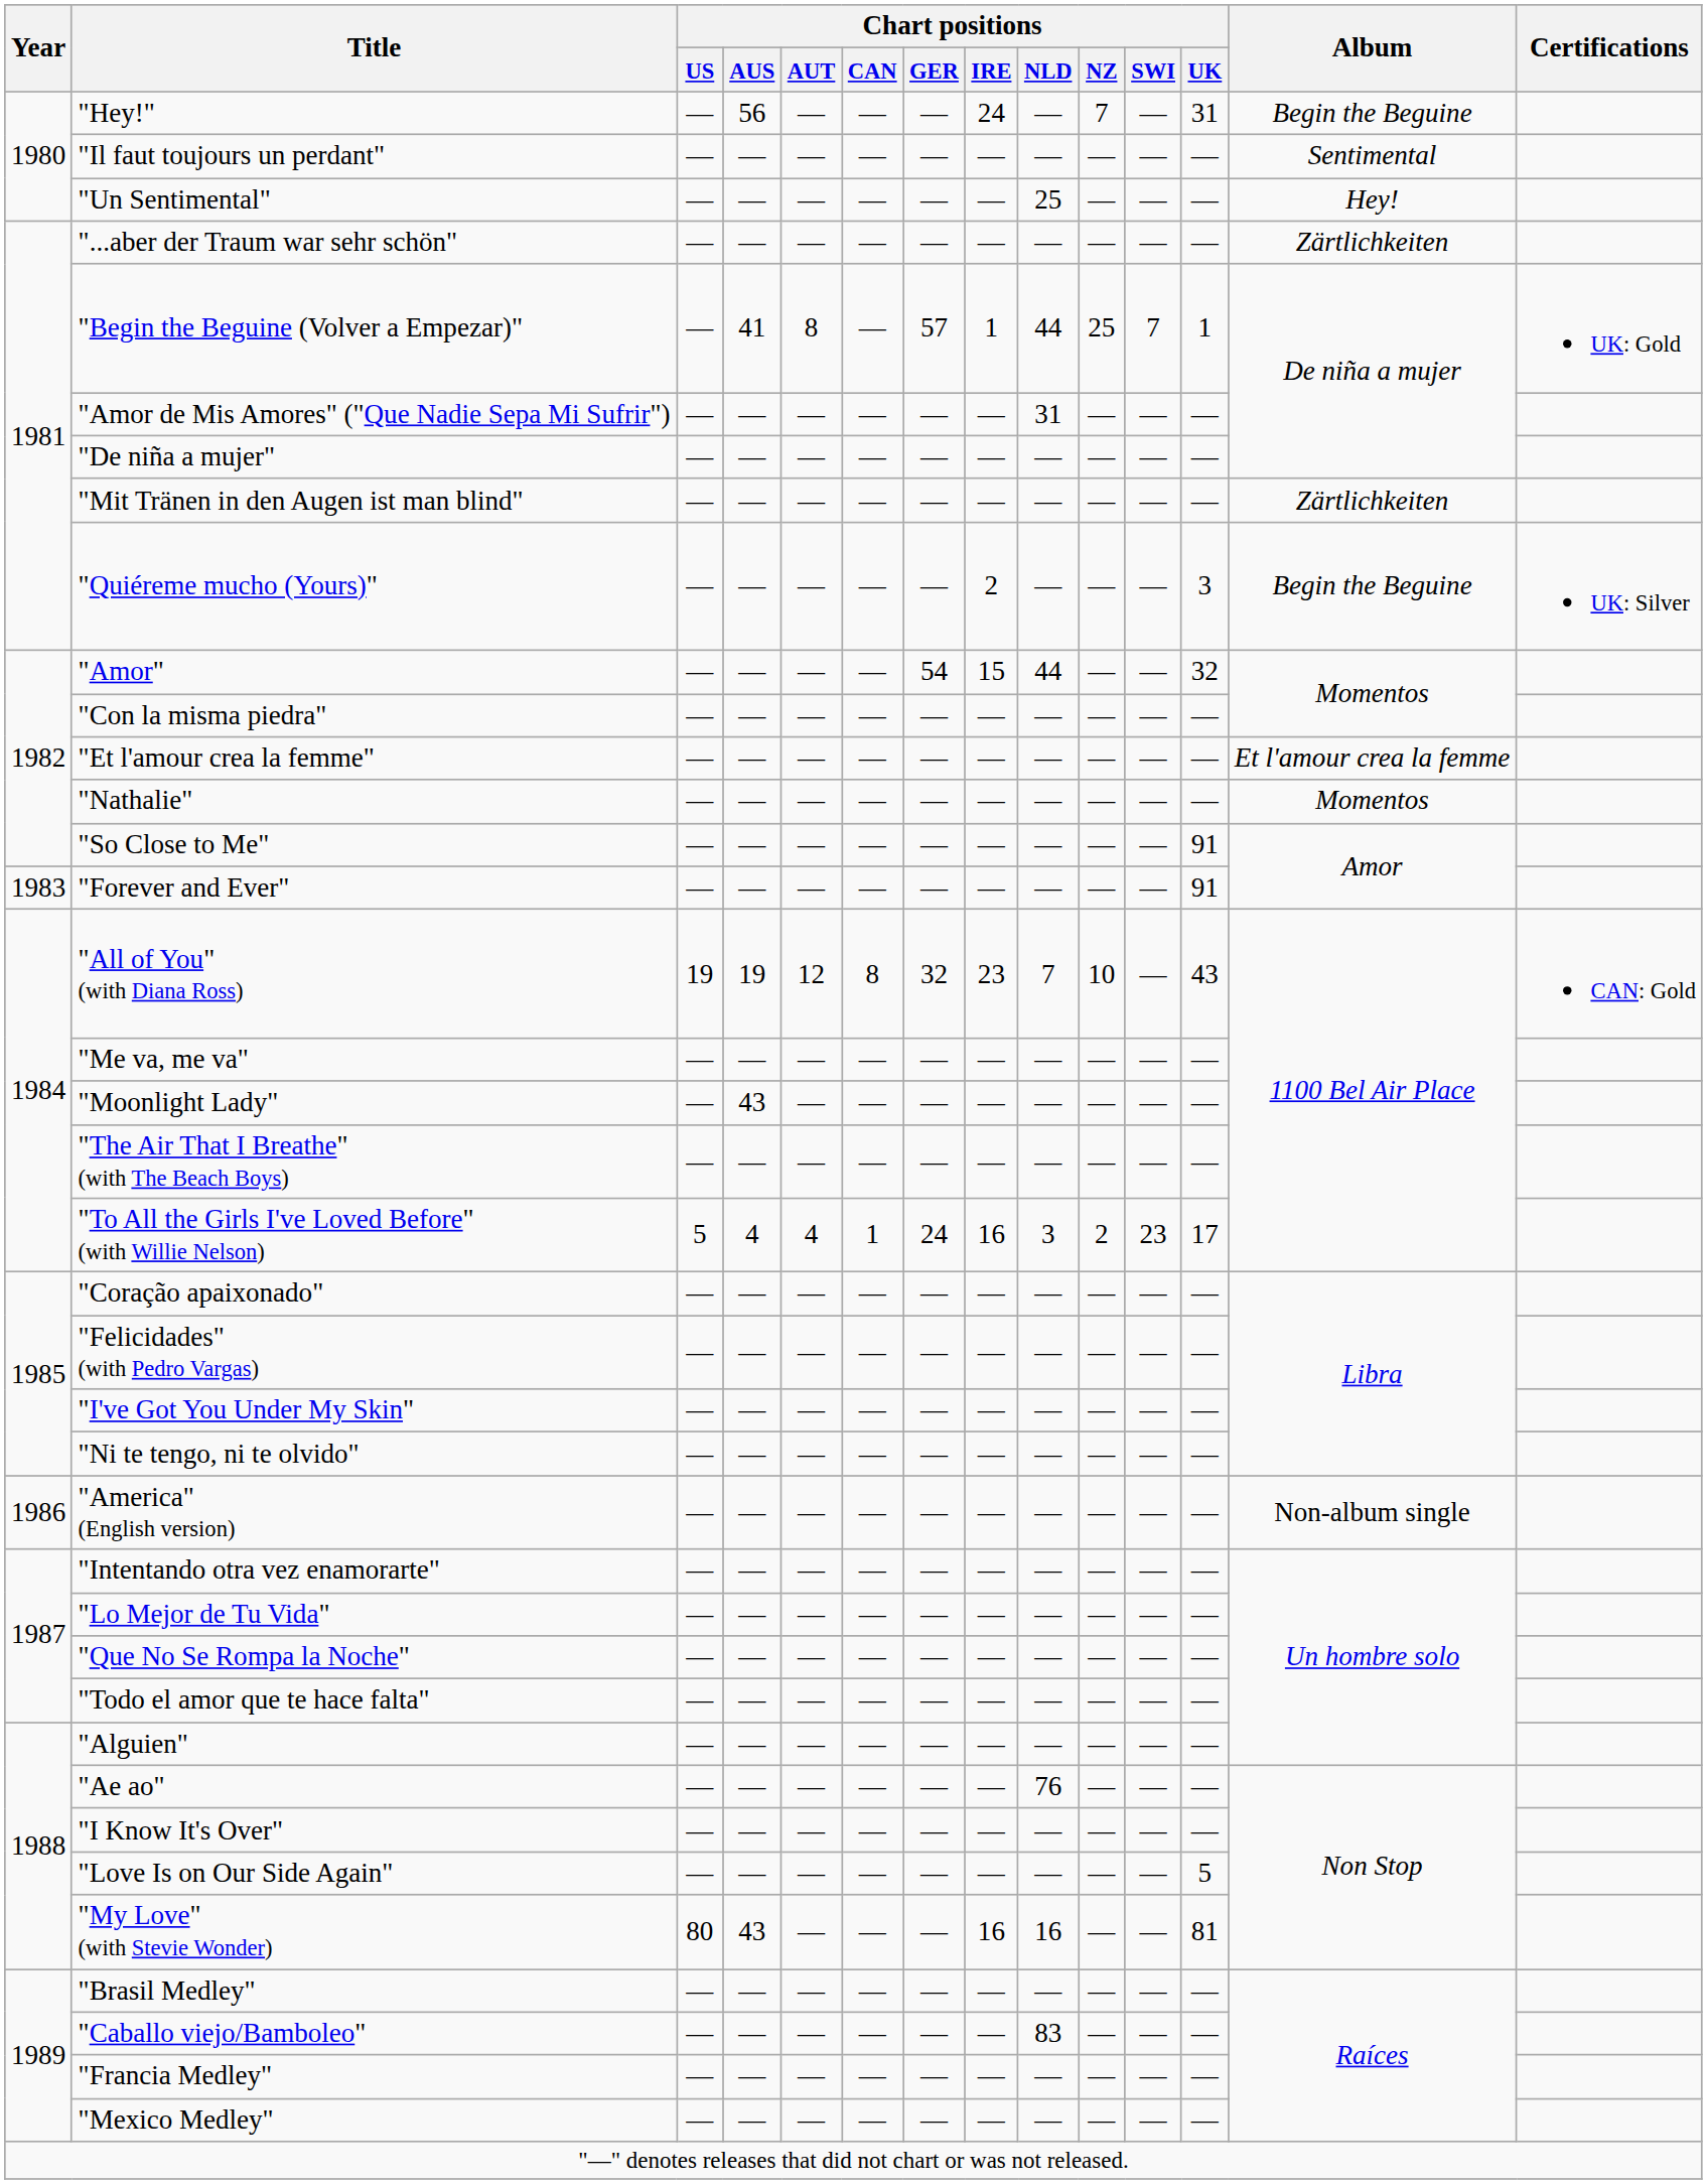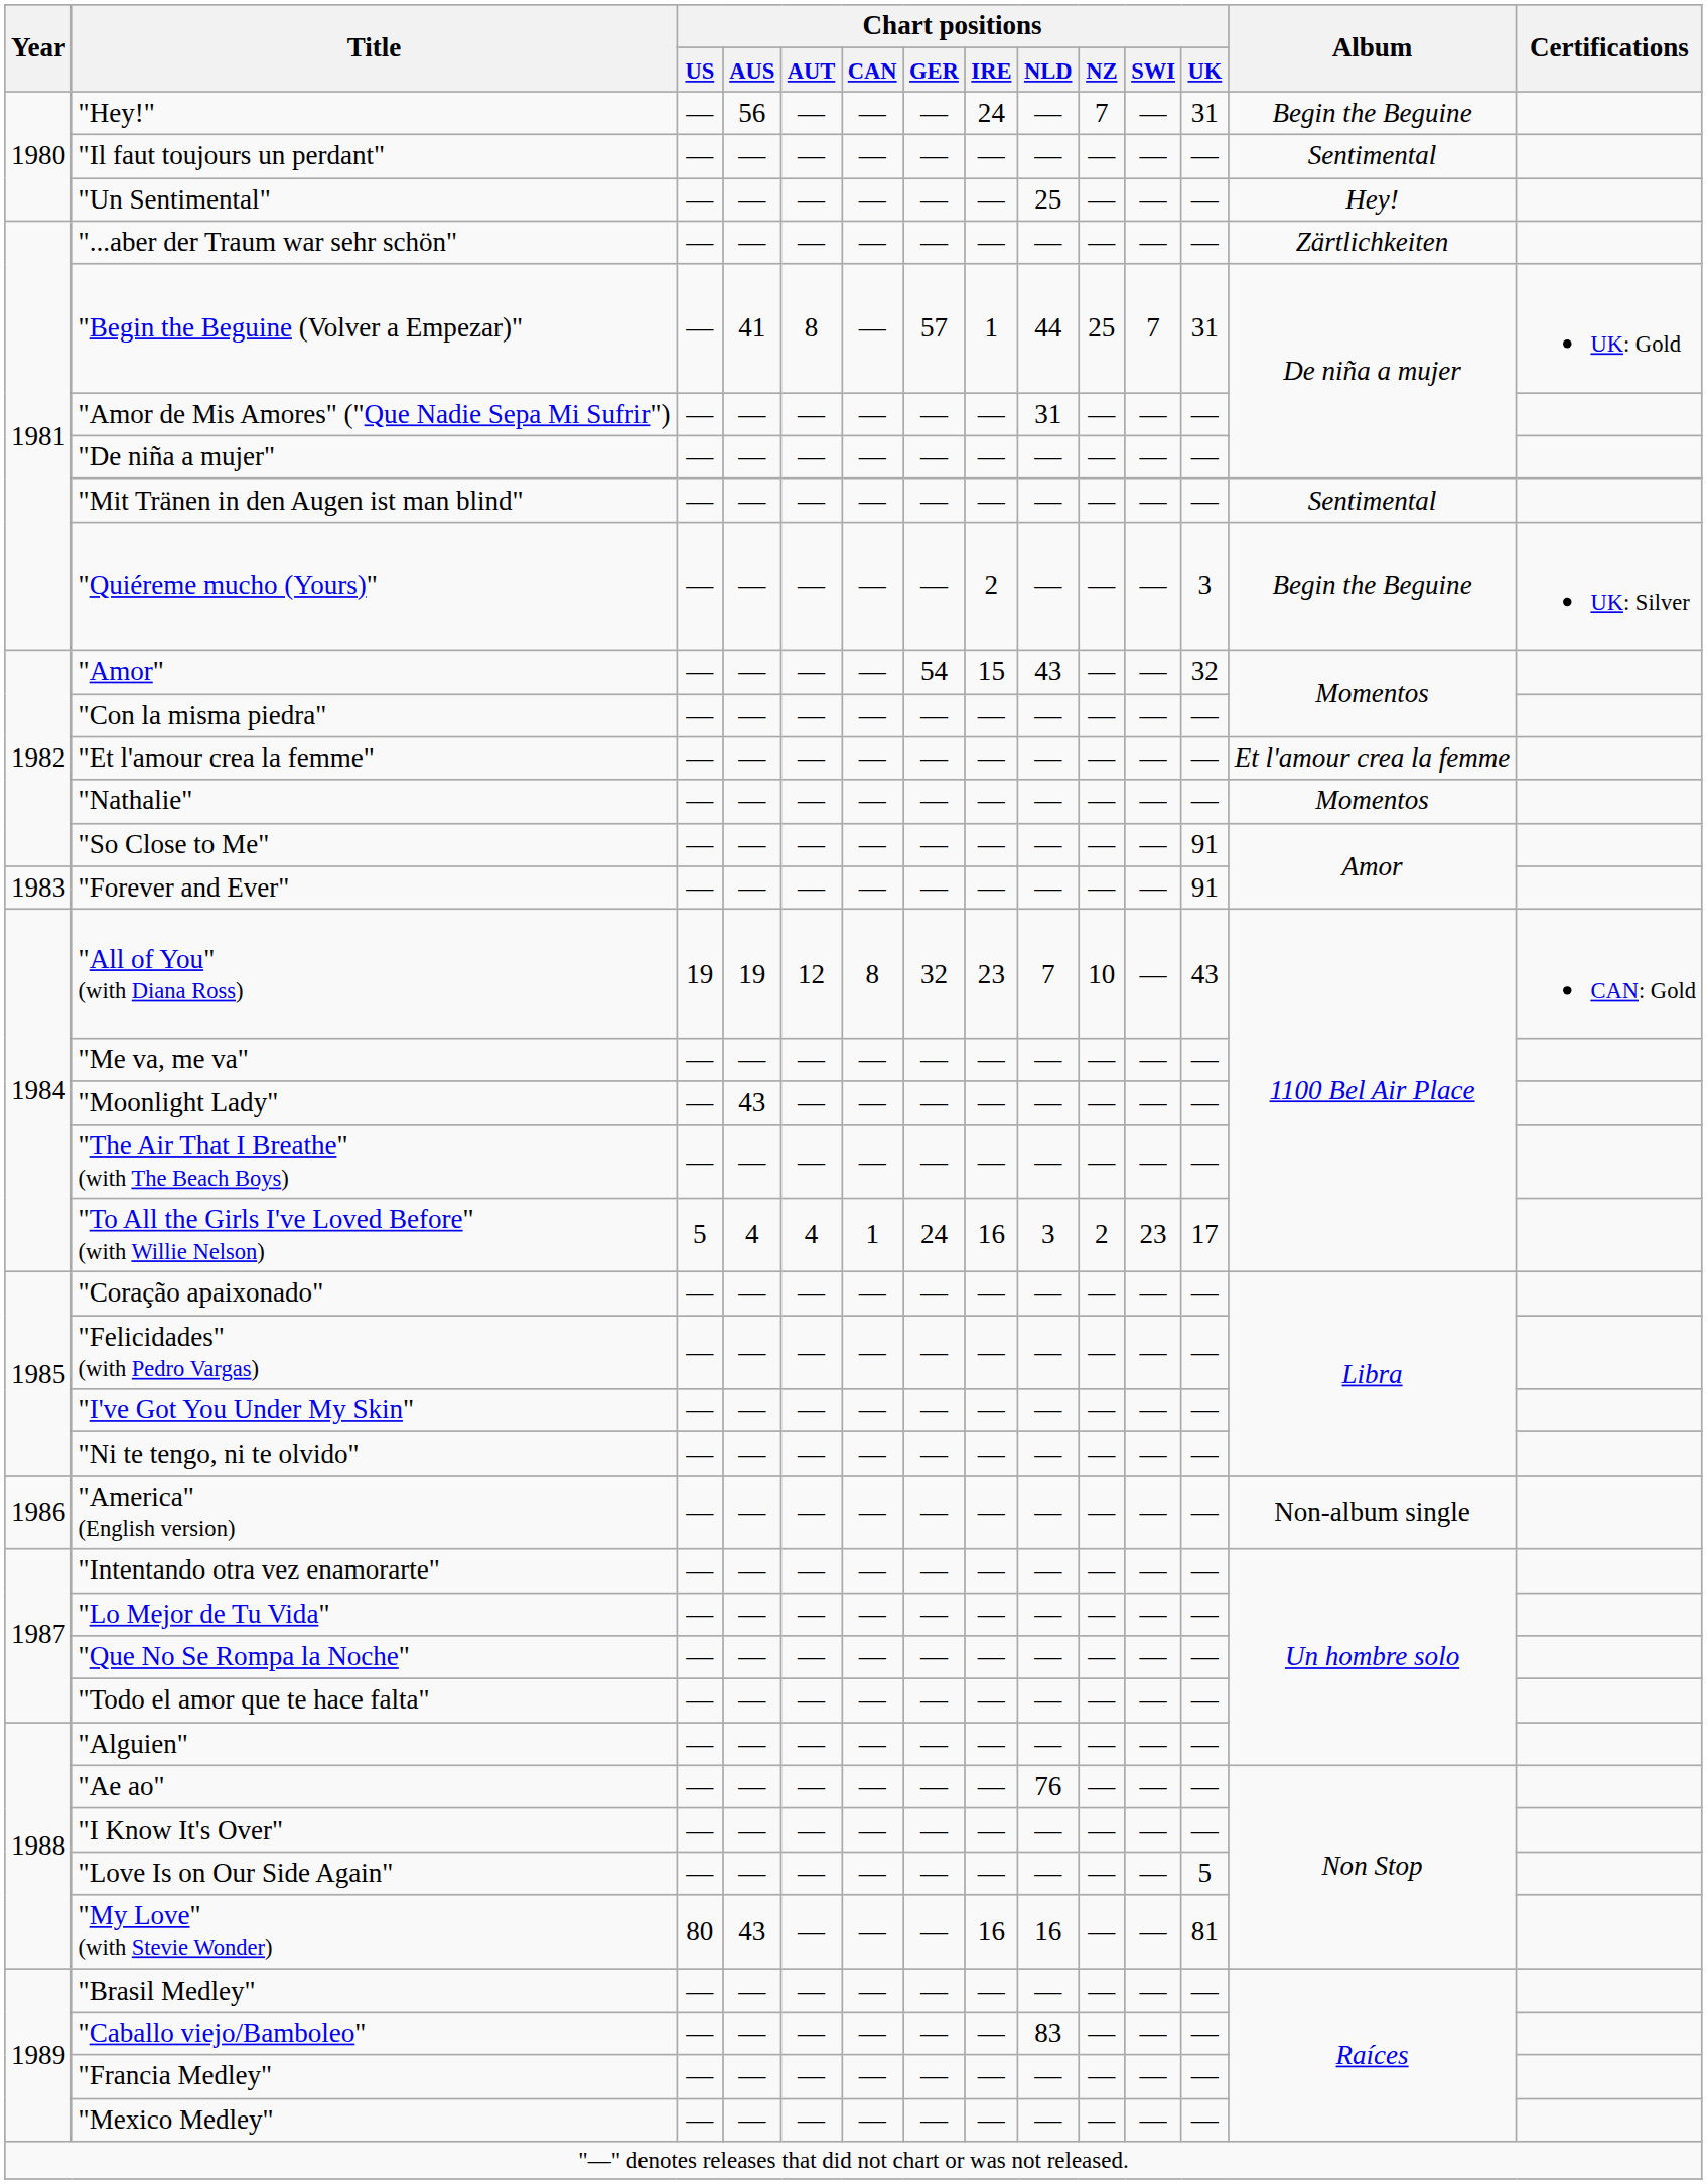"Begin the Beguine (Volver a Empezar)" | Chart positions / UK: 1 -> 31
"Mit Tränen in den Augen ist man blind" | Album: Zärtlichkeiten -> Sentimental
"Amor" | Chart positions / NLD: 44 -> 43
